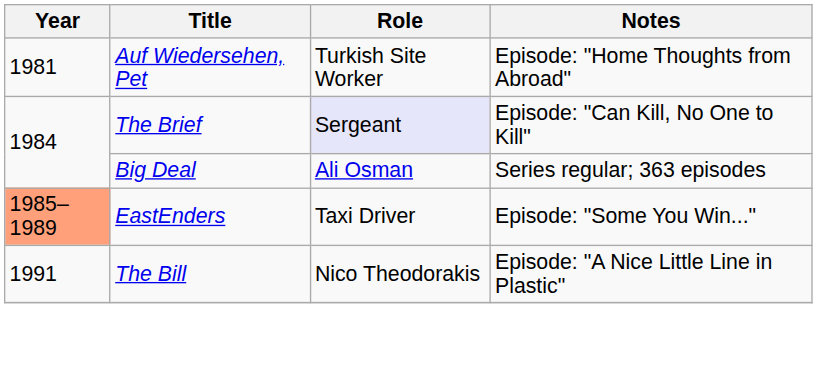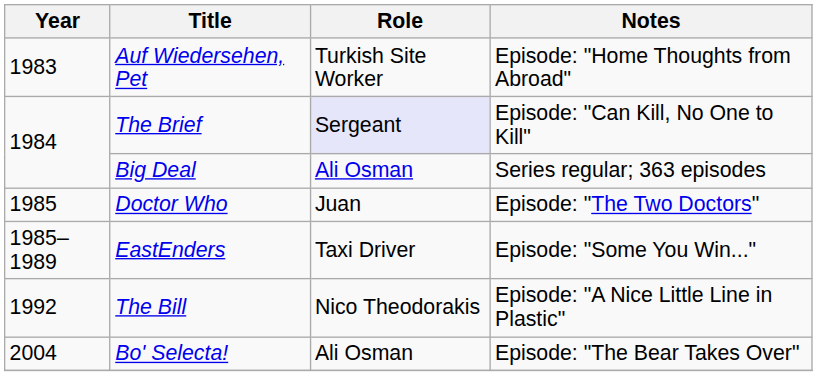Auf Wiedersehen, Pet | Year: 1981 -> 1983
+ row: 1985 | Doctor Who | Juan | Episode: "The Two Doctors"
EastEnders | Year: lightsalmon background -> no background
The Bill | Year: 1991 -> 1992
+ row: 2004 | Bo' Selecta! | Ali Osman | Episode: "The Bear Takes Over"
